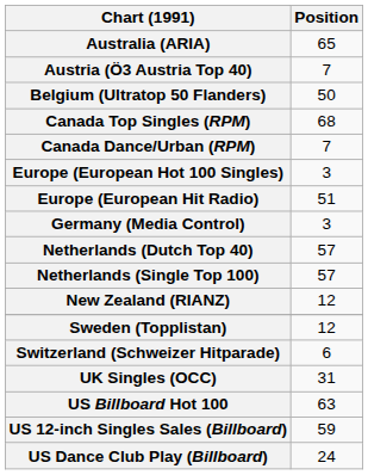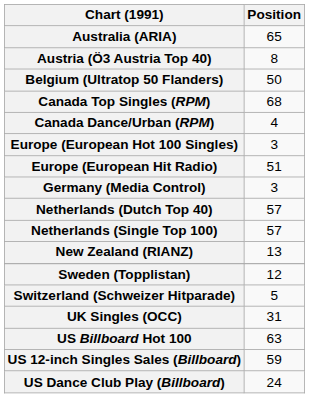Austria (Ö3 Austria Top 40) | Position: 7 -> 8
Canada Dance/Urban (RPM) | Position: 7 -> 4
New Zealand (RIANZ) | Position: 12 -> 13
Switzerland (Schweizer Hitparade) | Position: 6 -> 5
